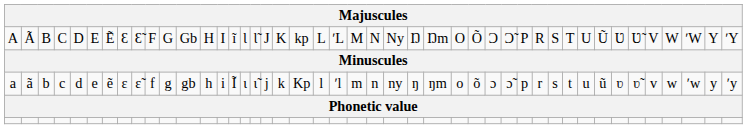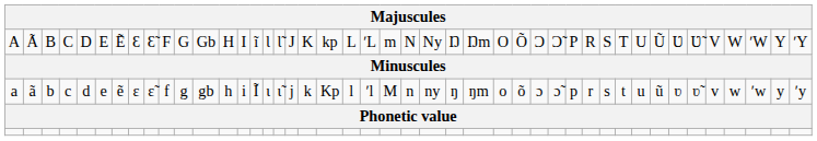A | column 23: M -> m
a | column 23: m -> M
